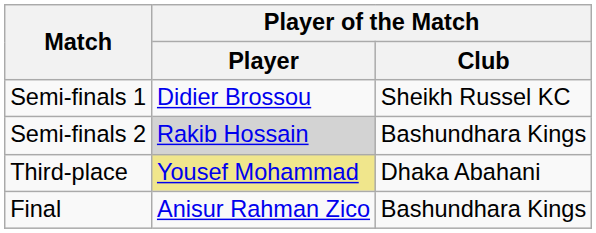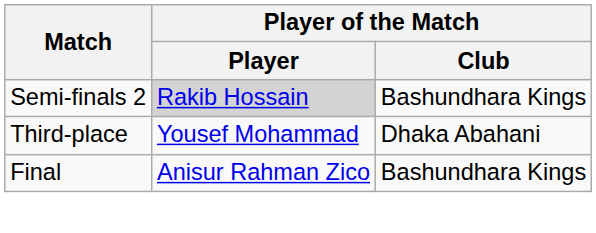- row: Semi-finals 1 | Didier Brossou | Sheikh Russel KC
Third-place | Player of the Match / Player: khaki background -> no background
